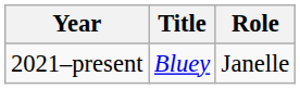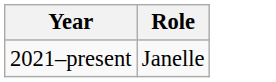- column: Title | Bluey
